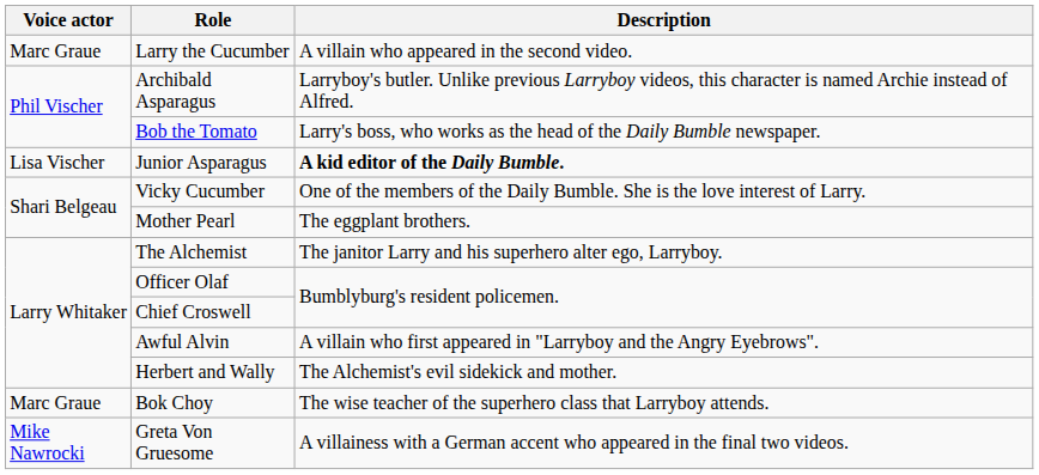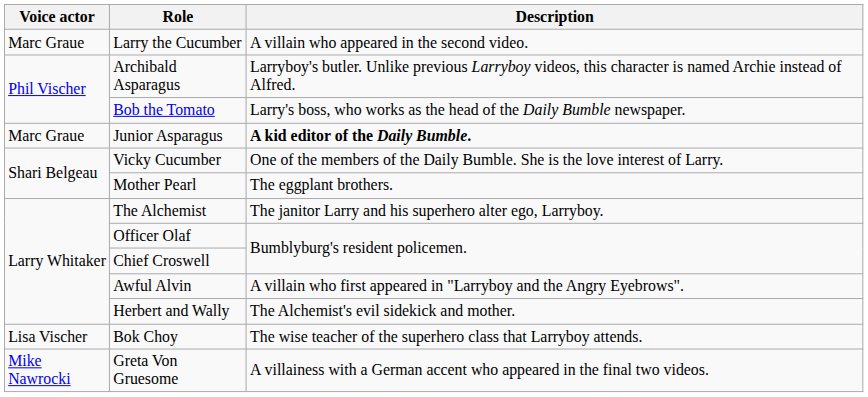Junior Asparagus | Voice actor: Lisa Vischer -> Marc Graue
Bok Choy | Voice actor: Marc Graue -> Lisa Vischer
